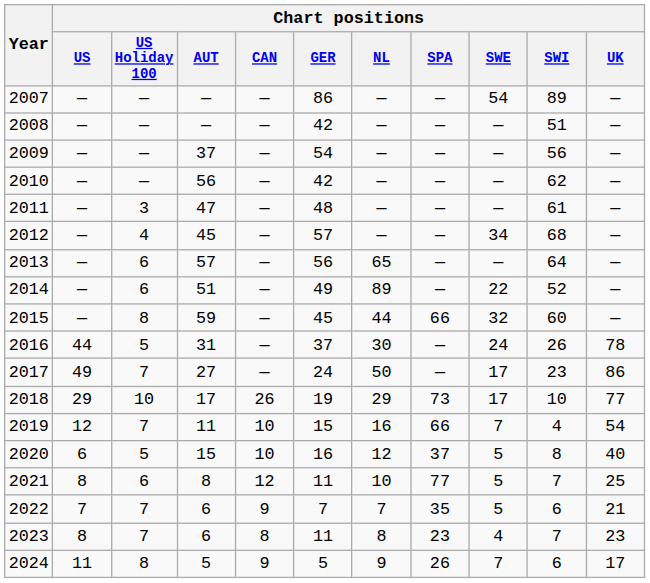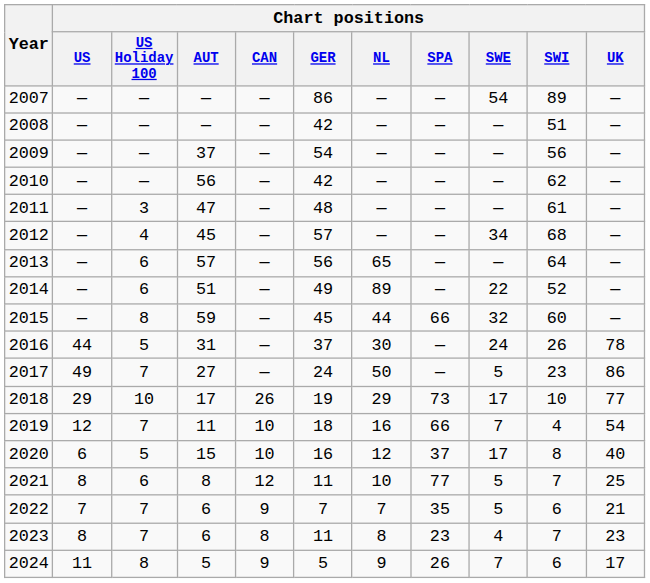2017 | Chart positions / SWE: 17 -> 5
2019 | Chart positions / GER: 15 -> 18
2020 | Chart positions / SWE: 5 -> 17
